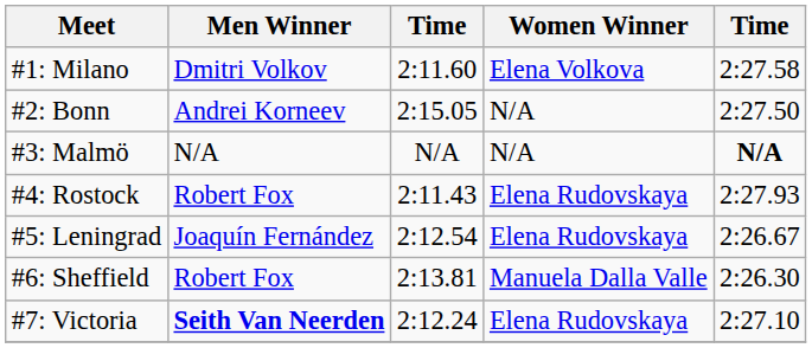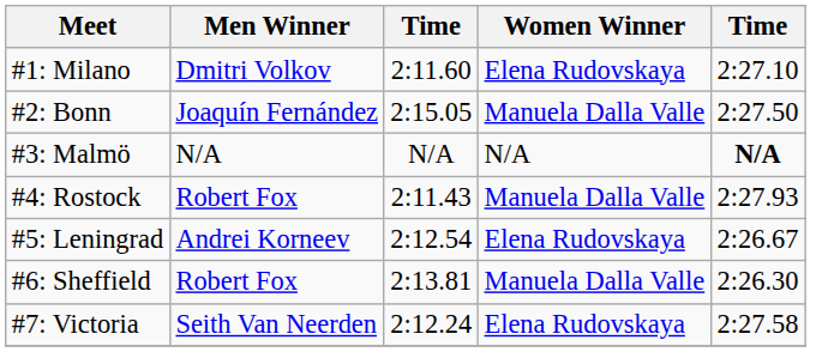#1: Milano | Women Winner: Elena Volkova -> Elena Rudovskaya
#1: Milano | column 5: 2:27.58 -> 2:27.10
#2: Bonn | Men Winner: Andrei Korneev -> Joaquín Fernández
#2: Bonn | Women Winner: N/A -> Manuela Dalla Valle
#4: Rostock | Women Winner: Elena Rudovskaya -> Manuela Dalla Valle
#5: Leningrad | Men Winner: Joaquín Fernández -> Andrei Korneev
#7: Victoria | Men Winner: bold -> normal
#7: Victoria | column 5: 2:27.10 -> 2:27.58
